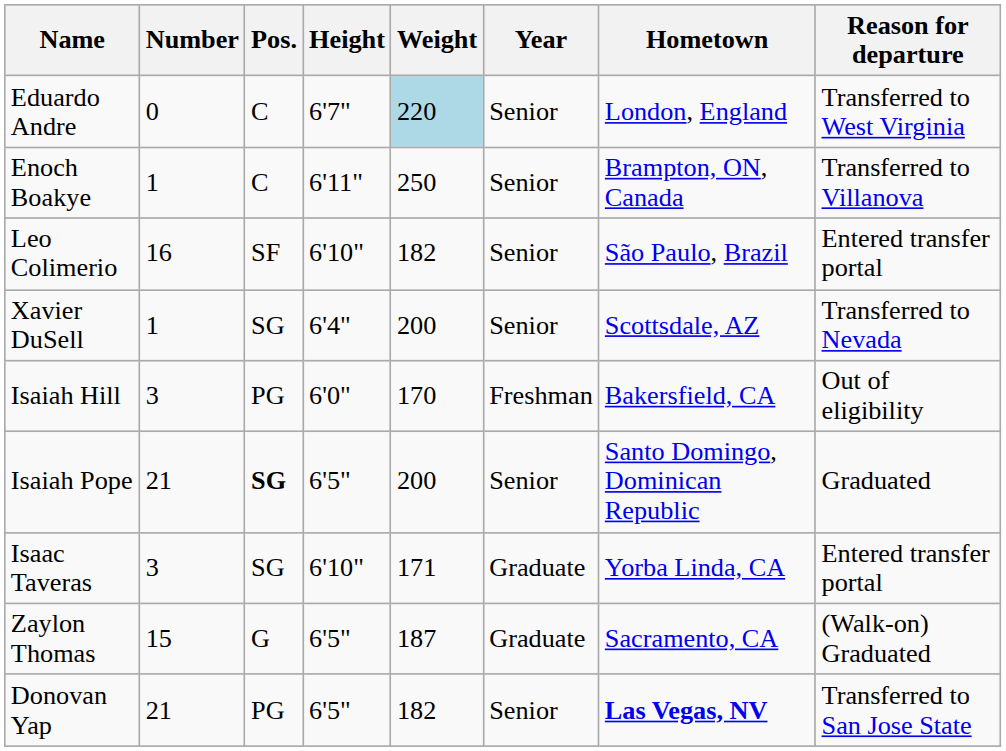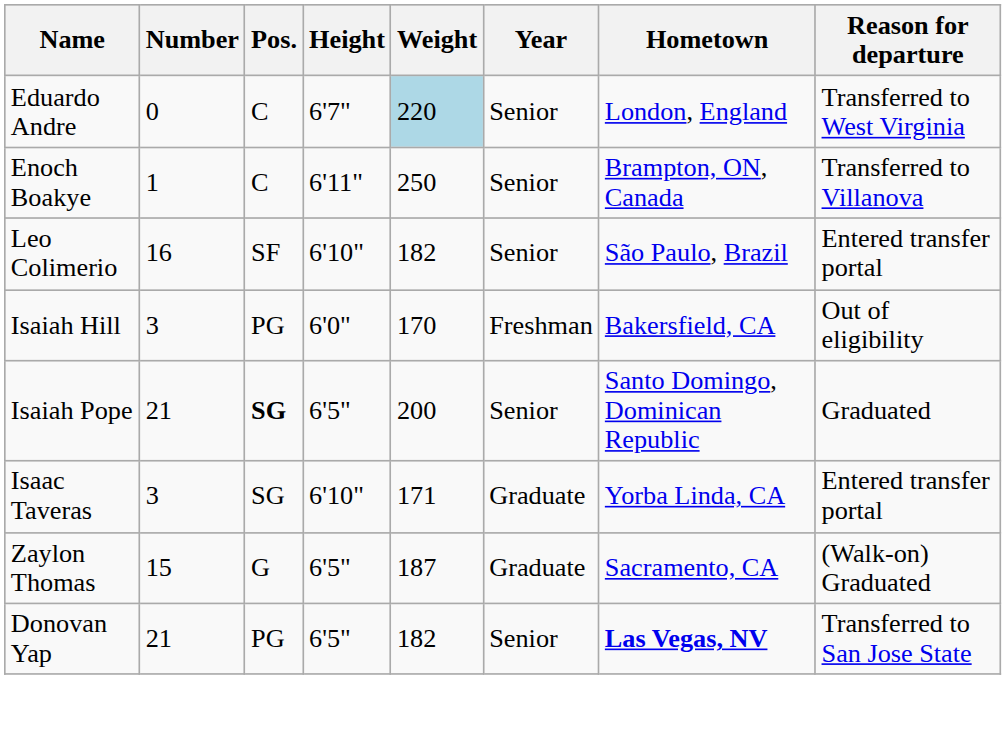- row: Xavier DuSell | 1 | SG | 6'4" | 200 | Senior | Scottsdale, AZ | Transferred to Nevada
